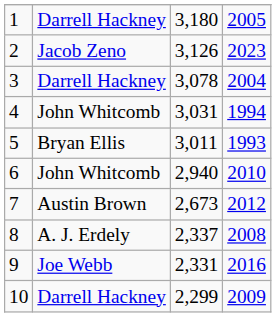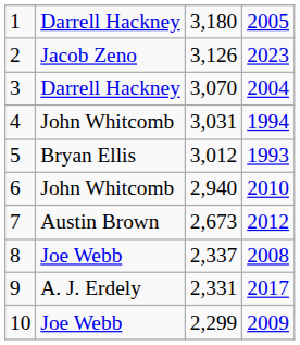3 | column 3: 3,078 -> 3,070
5 | column 3: 3,011 -> 3,012
8 | column 2: A. J. Erdely -> Joe Webb
9 | column 2: Joe Webb -> A. J. Erdely
9 | column 4: 2016 -> 2017
10 | column 2: Darrell Hackney -> Joe Webb
